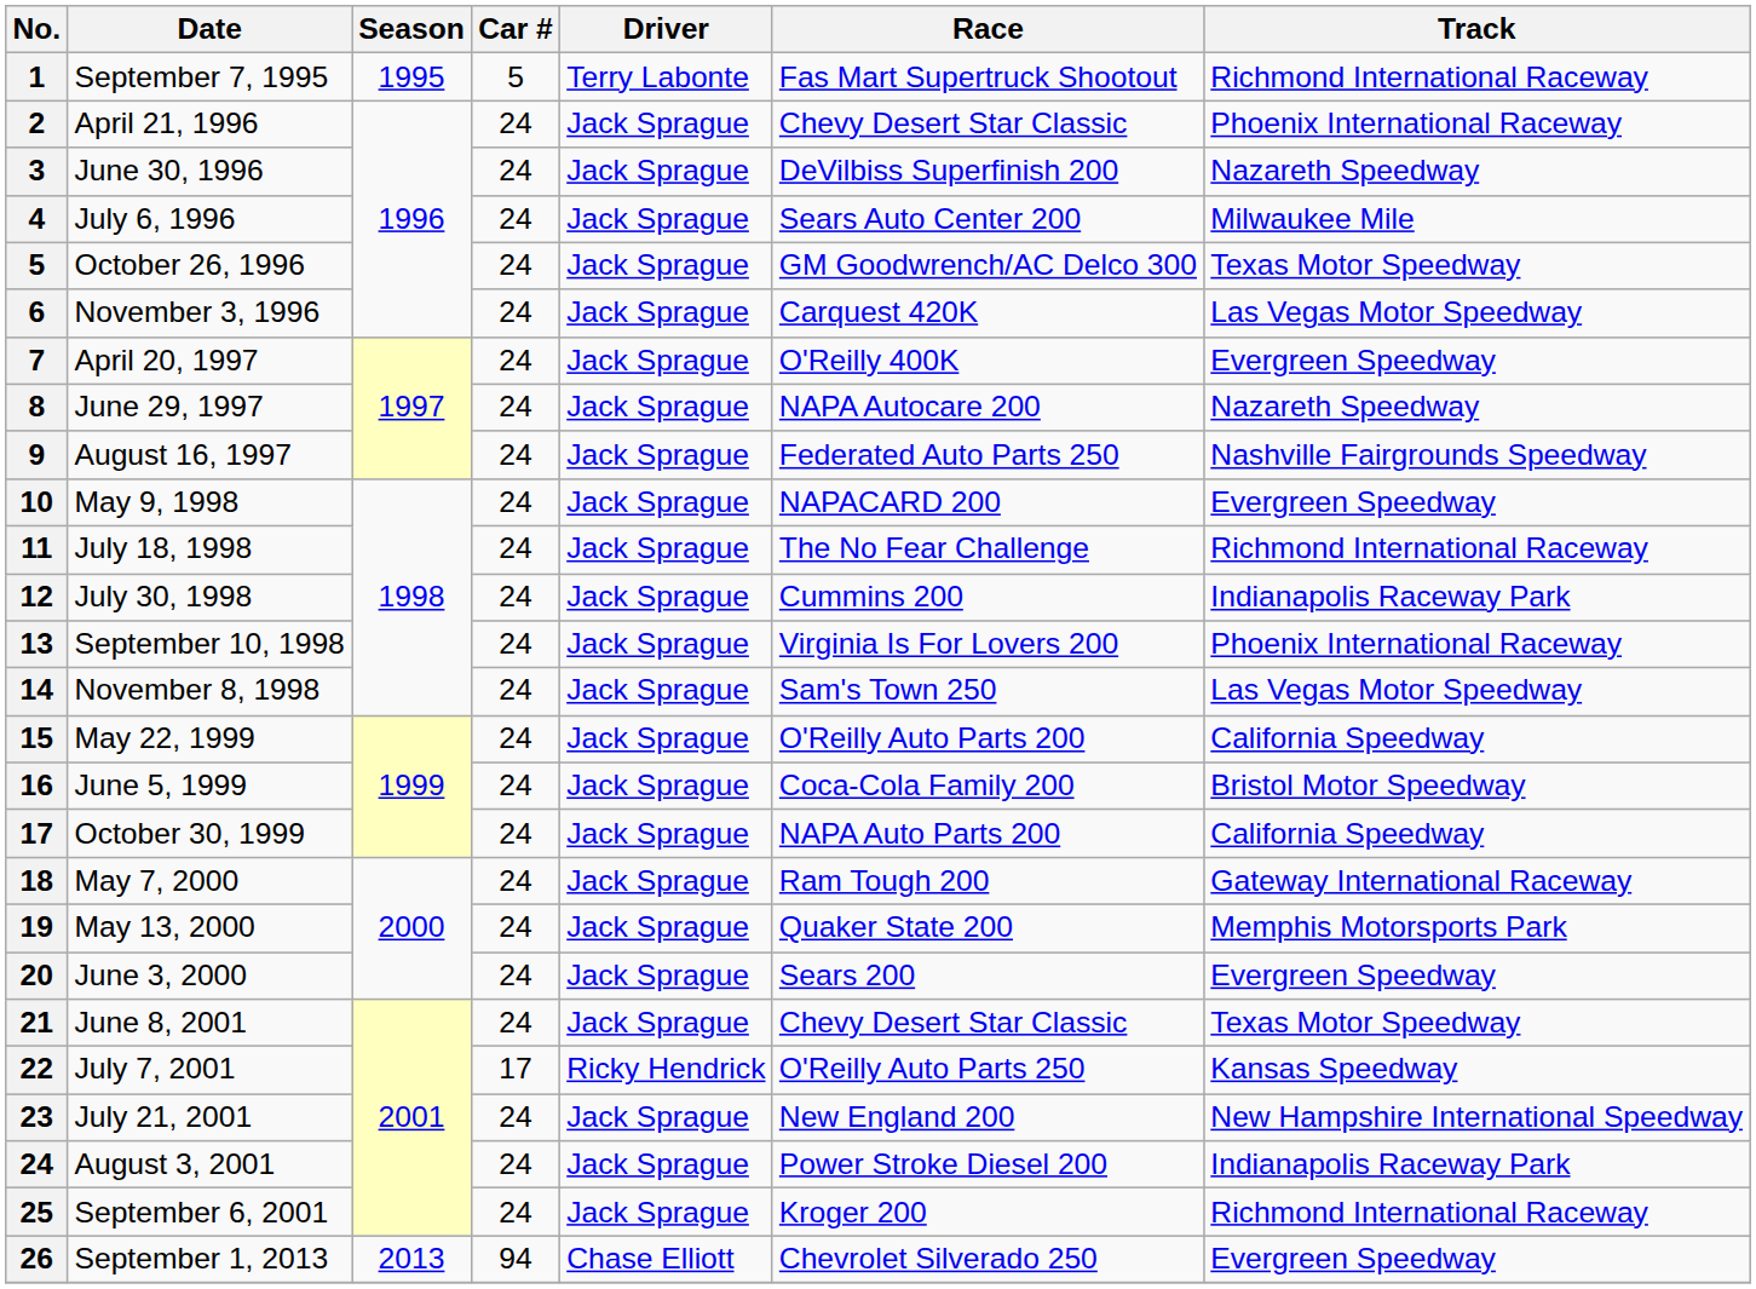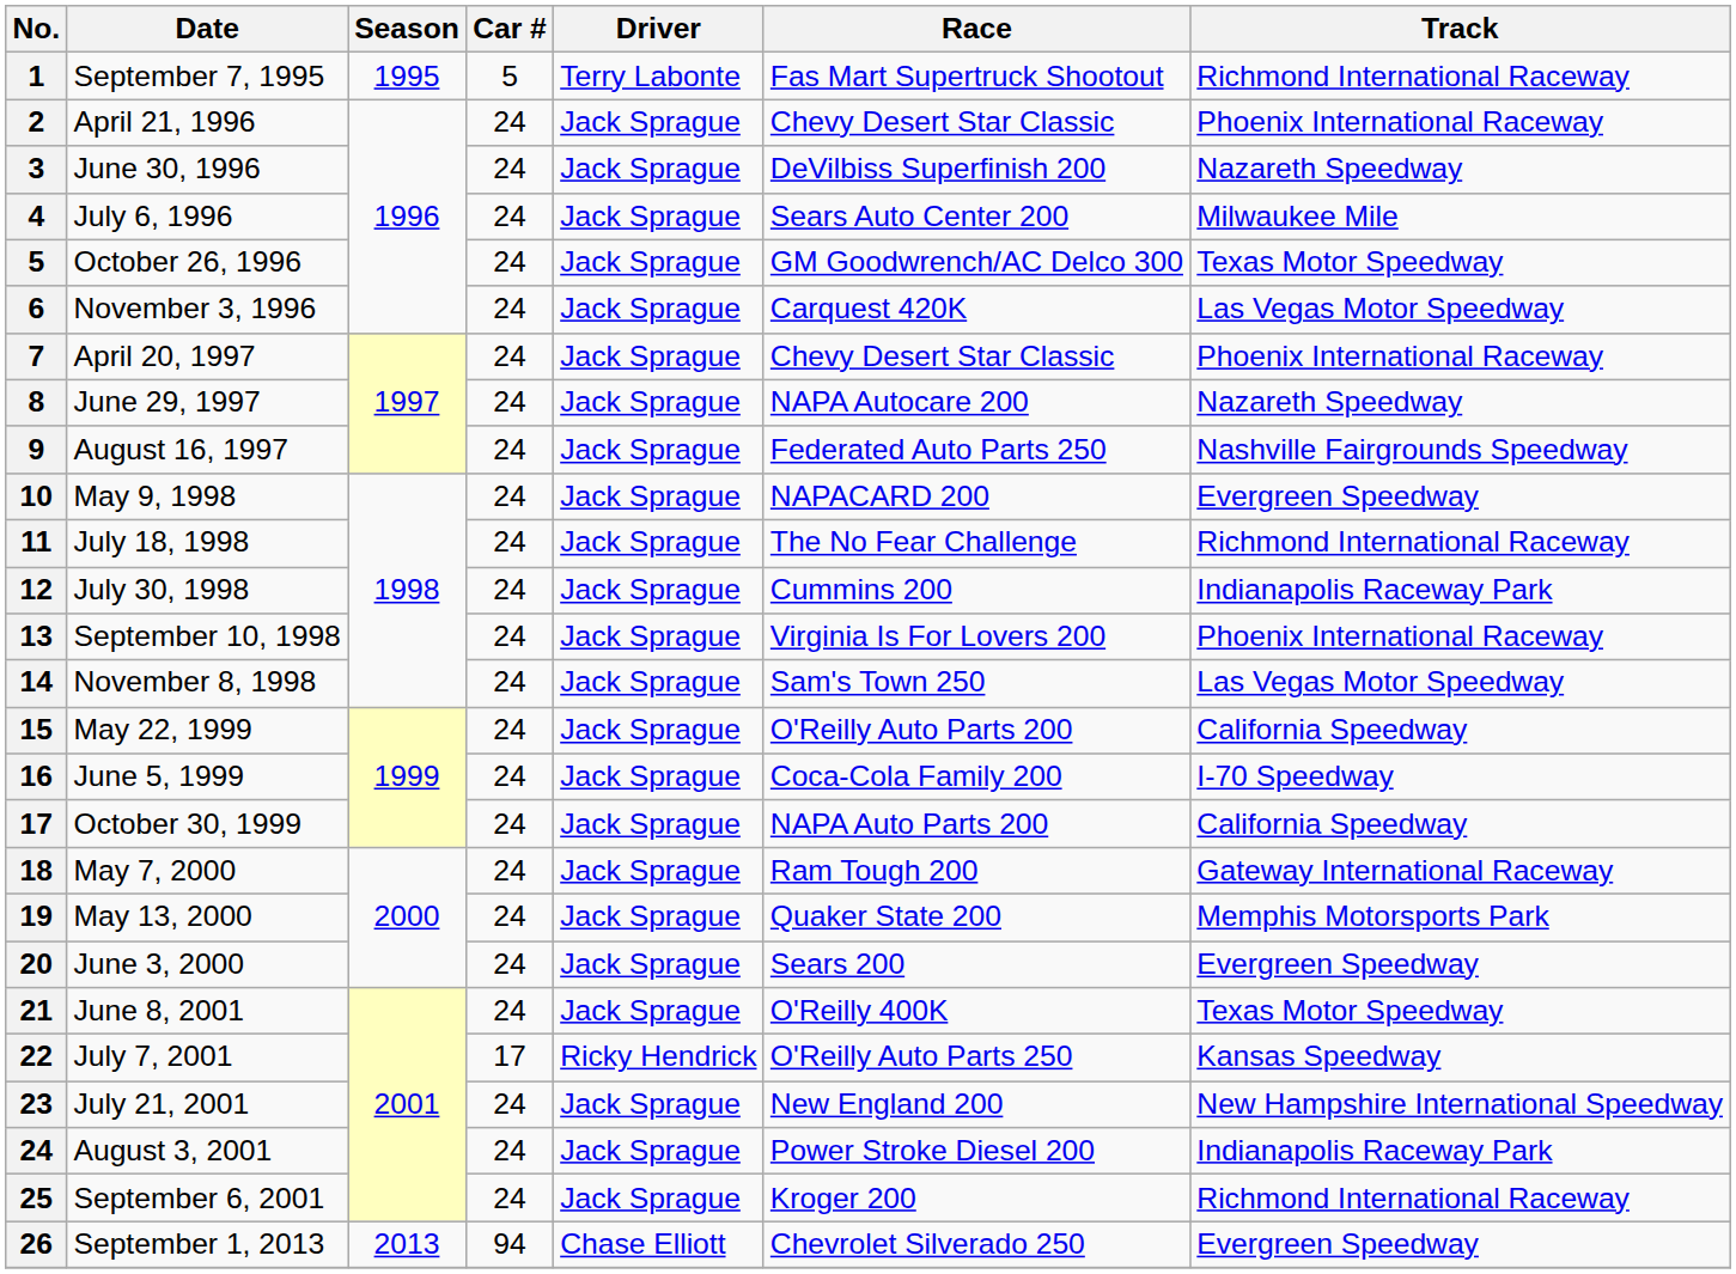April 20, 1997 | Race: O'Reilly 400K -> Chevy Desert Star Classic
April 20, 1997 | Track: Evergreen Speedway -> Phoenix International Raceway
June 5, 1999 | Track: Bristol Motor Speedway -> I-70 Speedway
June 8, 2001 | Race: Chevy Desert Star Classic -> O'Reilly 400K
